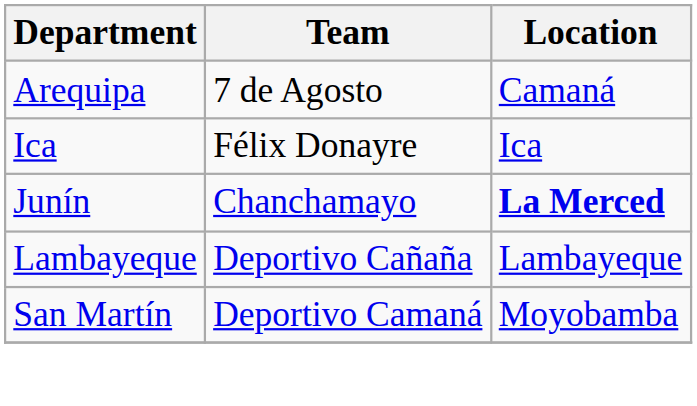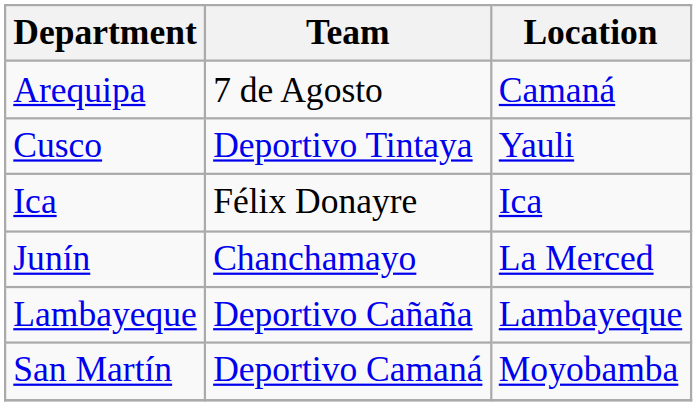+ row: Cusco | Deportivo Tintaya | Yauli
Junín | Location: bold -> normal
